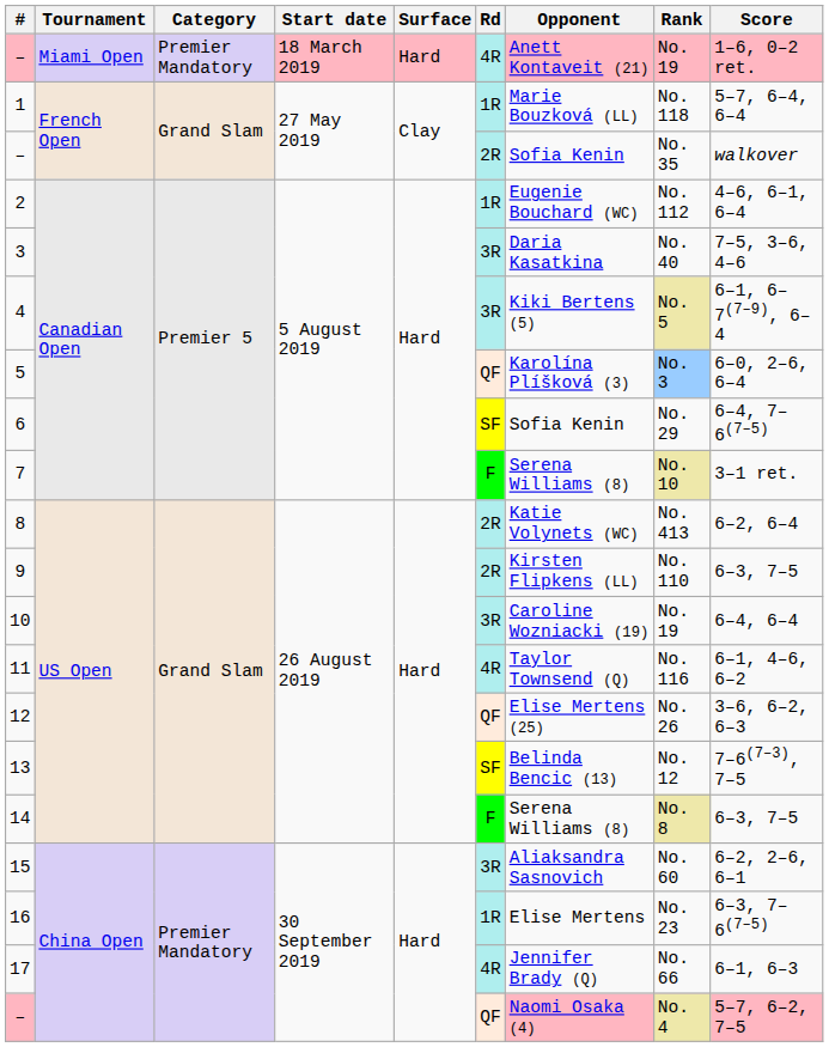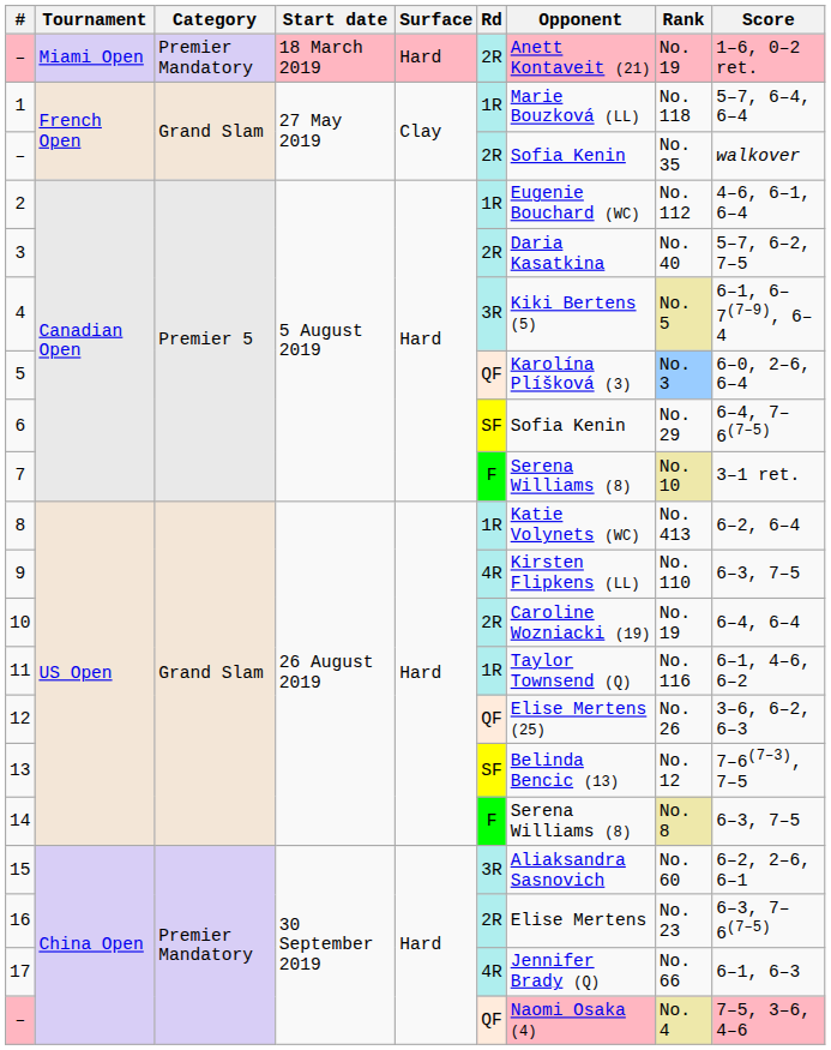– / Miami Open | Rd: 4R -> 2R
3 | Rd: 3R -> 2R
3 | Score: 7–5, 3–6, 4–6 -> 5–7, 6–2, 7–5
8 | Rd: 2R -> 1R
9 | Rd: 2R -> 4R
10 | Rd: 3R -> 2R
11 | Rd: 4R -> 1R
16 | Rd: 1R -> 2R
– / China Open | Score: 5–7, 6–2, 7–5 -> 7–5, 3–6, 4–6
